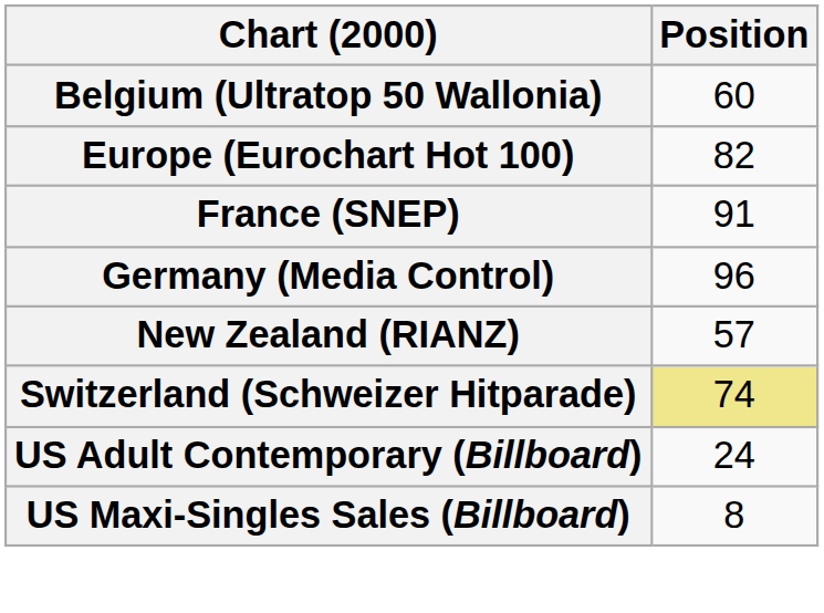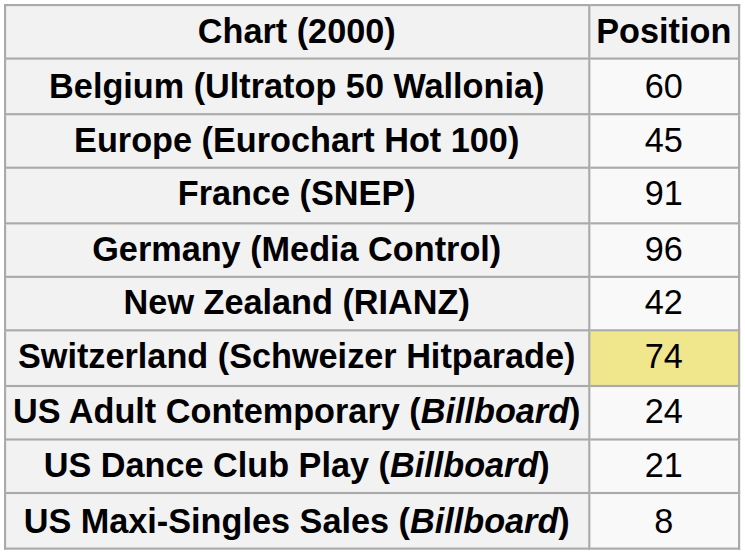Europe (Eurochart Hot 100) | Position: 82 -> 45
New Zealand (RIANZ) | Position: 57 -> 42
+ row: US Dance Club Play (Billboard) | 21
